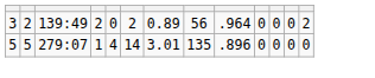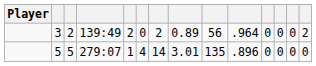+ column: Player
